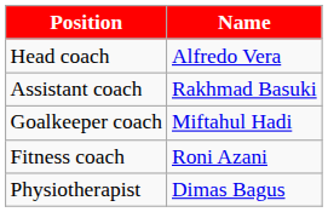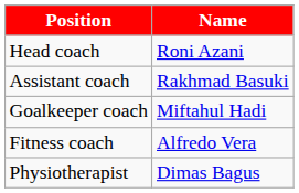Head coach | Name: Alfredo Vera -> Roni Azani
Fitness coach | Name: Roni Azani -> Alfredo Vera
